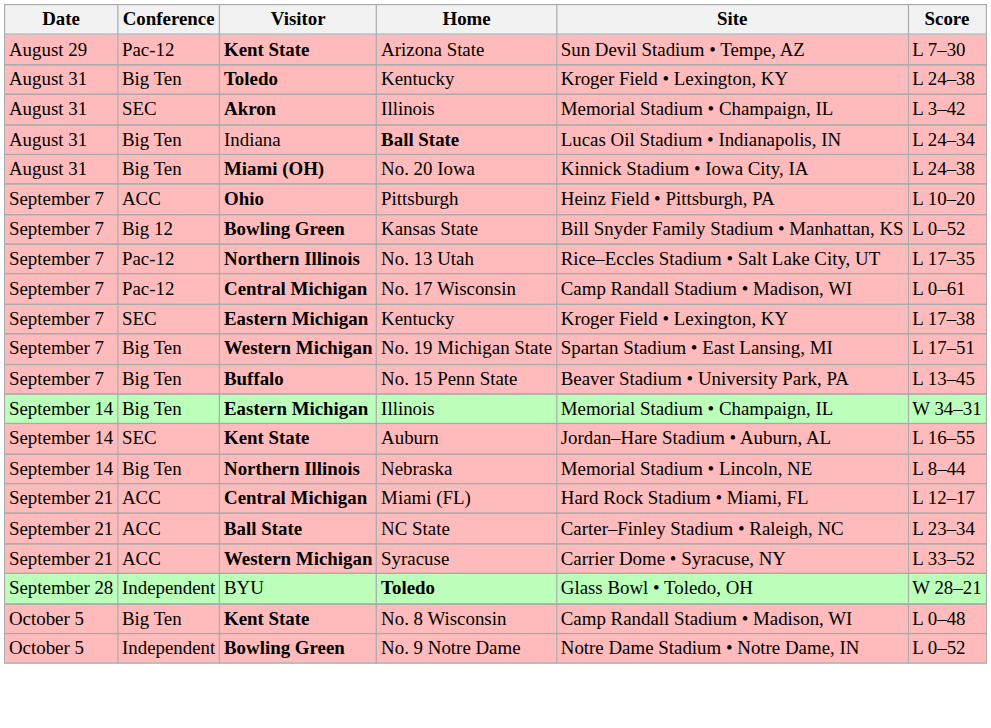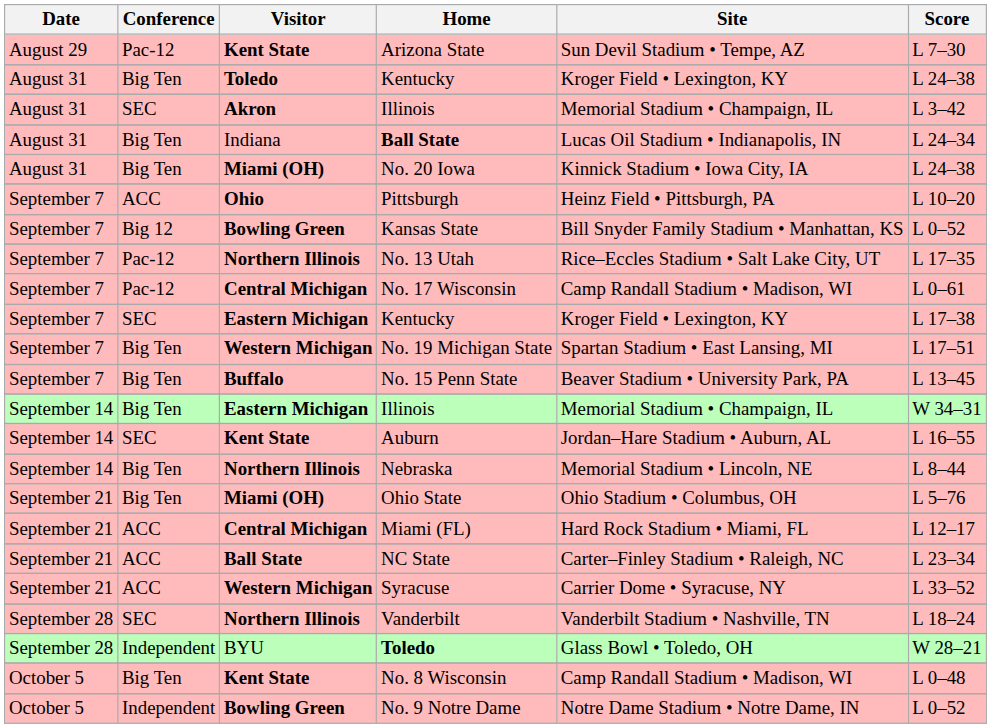+ row: September 21 | Big Ten | Miami (OH) | Ohio State | Ohio Stadium • Columbus, OH | L 5–76
+ row: September 28 | SEC | Northern Illinois | Vanderbilt | Vanderbilt Stadium • Nashville, TN | L 18–24
